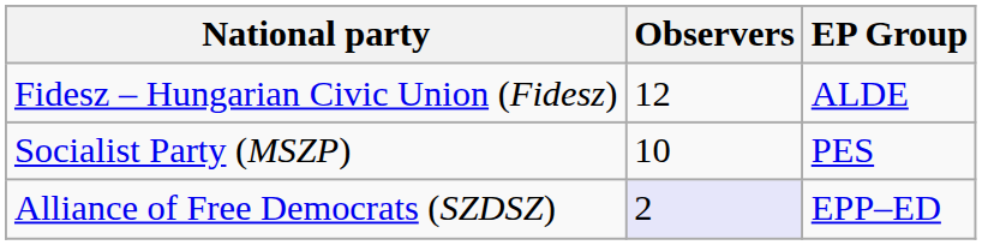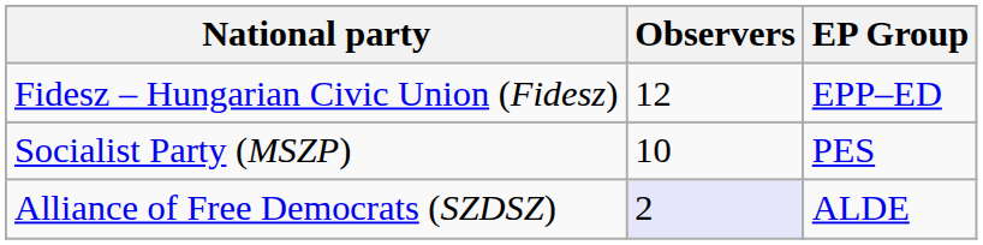Fidesz – Hungarian Civic Union (Fidesz) | EP Group: ALDE -> EPP–ED
Alliance of Free Democrats (SZDSZ) | EP Group: EPP–ED -> ALDE
